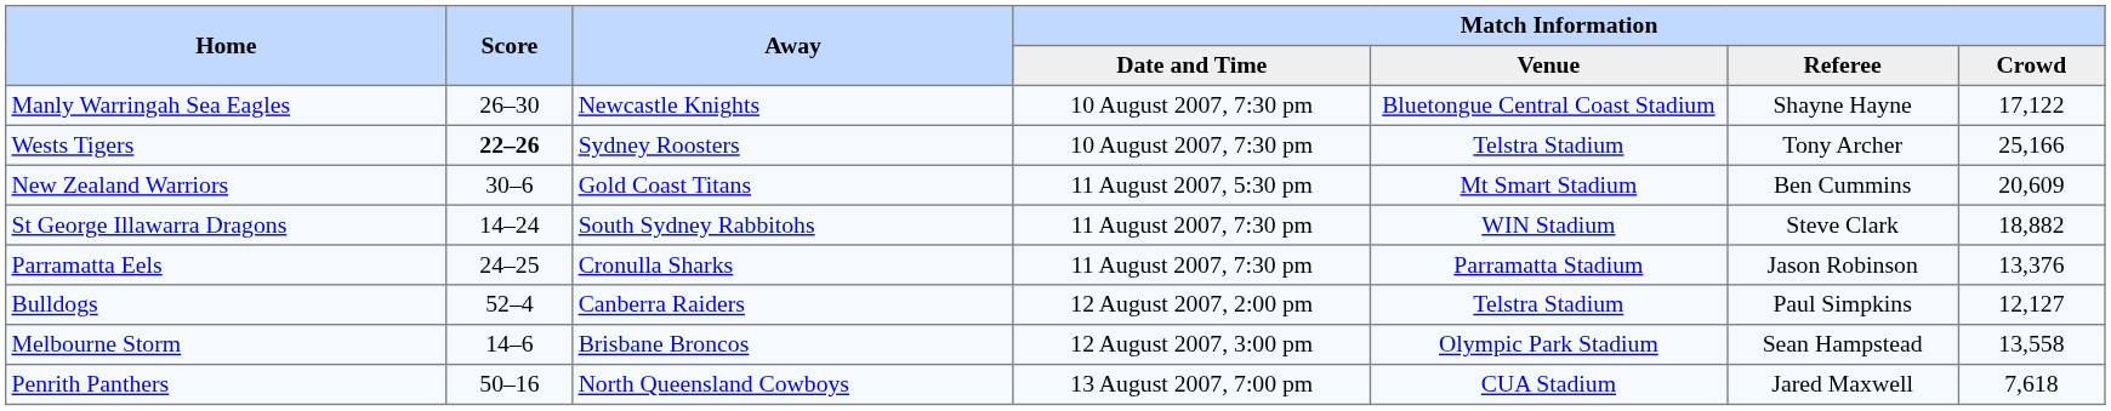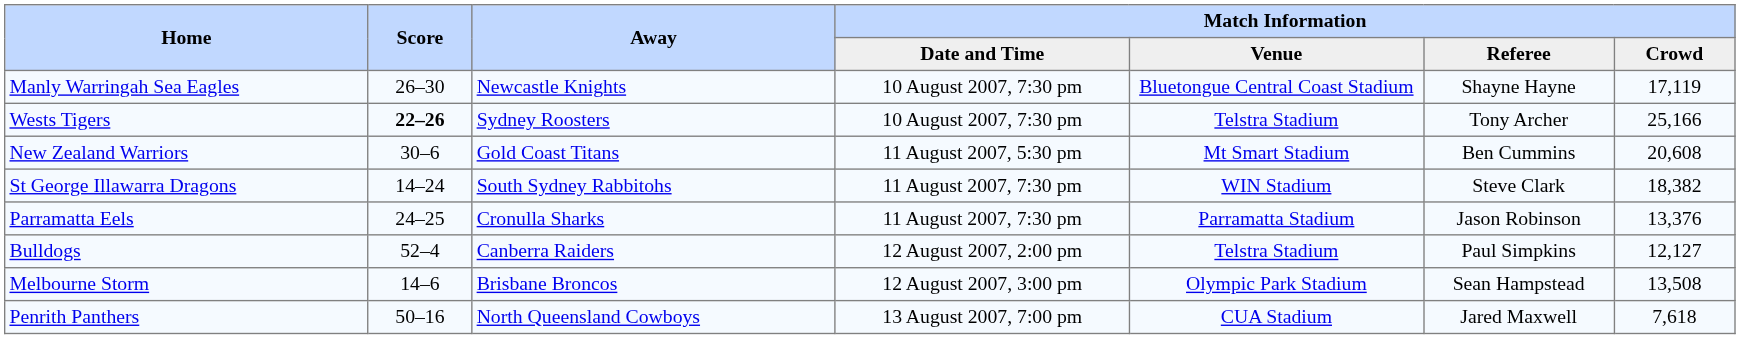Manly Warringah Sea Eagles | Match Information / Crowd: 17,122 -> 17,119
New Zealand Warriors | Match Information / Crowd: 20,609 -> 20,608
St George Illawarra Dragons | Match Information / Crowd: 18,882 -> 18,382
Melbourne Storm | Match Information / Crowd: 13,558 -> 13,508
